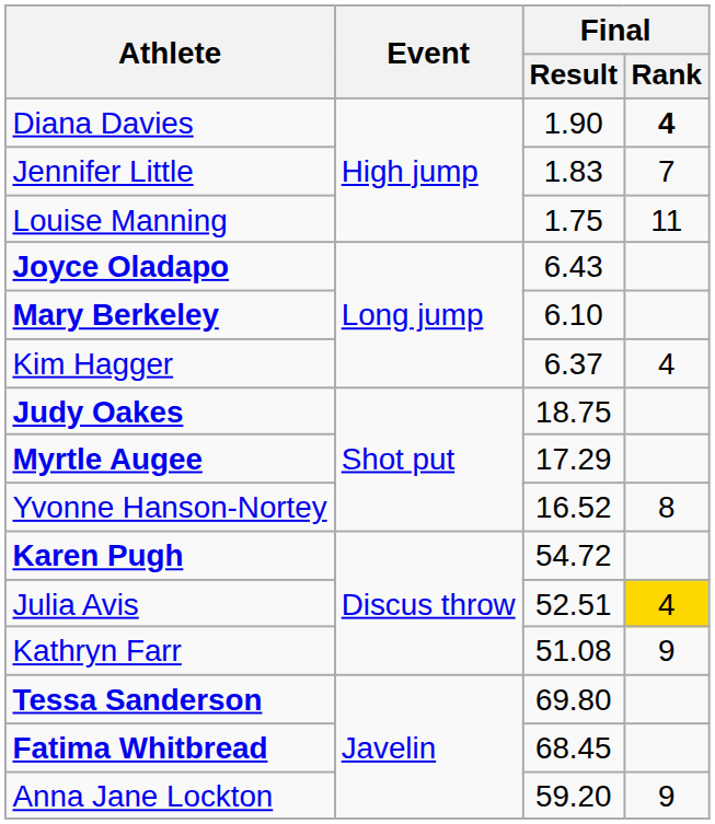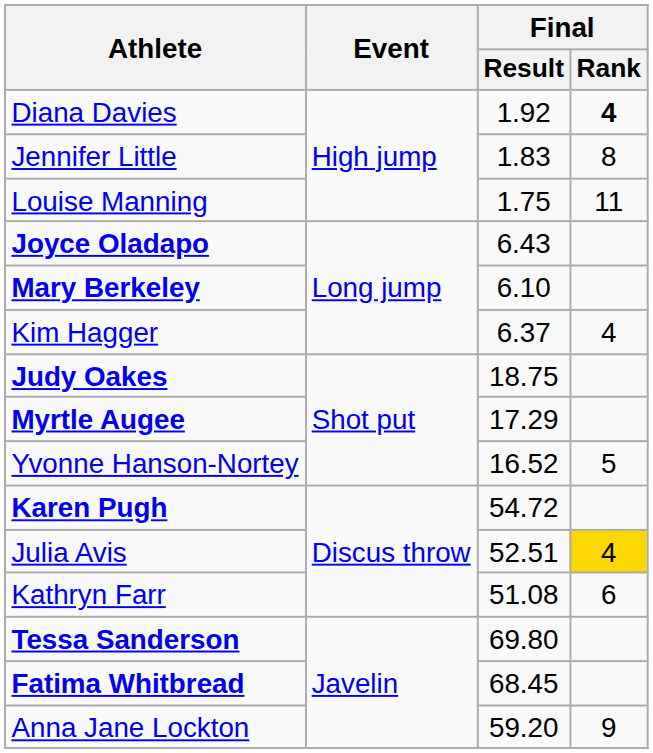Diana Davies | Final / Result: 1.90 -> 1.92
Jennifer Little | Final / Rank: 7 -> 8
Yvonne Hanson-Nortey | Final / Rank: 8 -> 5
Kathryn Farr | Final / Rank: 9 -> 6
